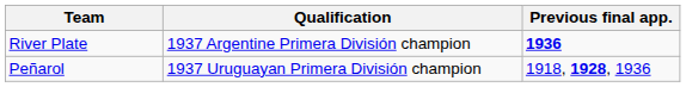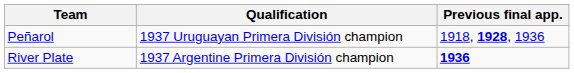rows swapped: River Plate <-> Peñarol
